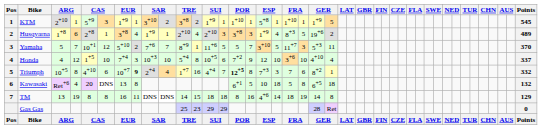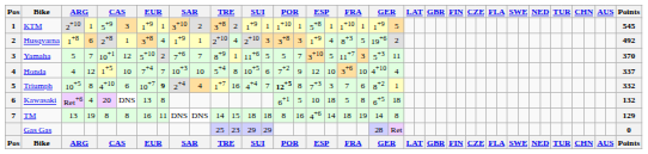Husqvarna | Points: 489 -> 492
Honda | column 8: 3 -> 7
